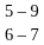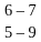rows swapped: 6 – 7 <-> 5 – 9
